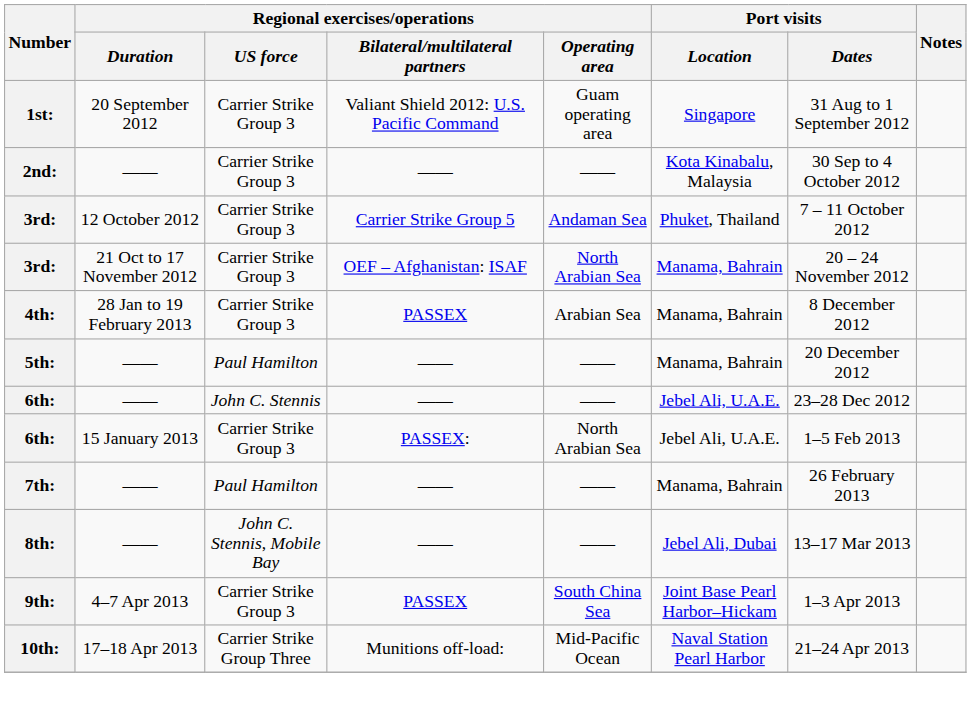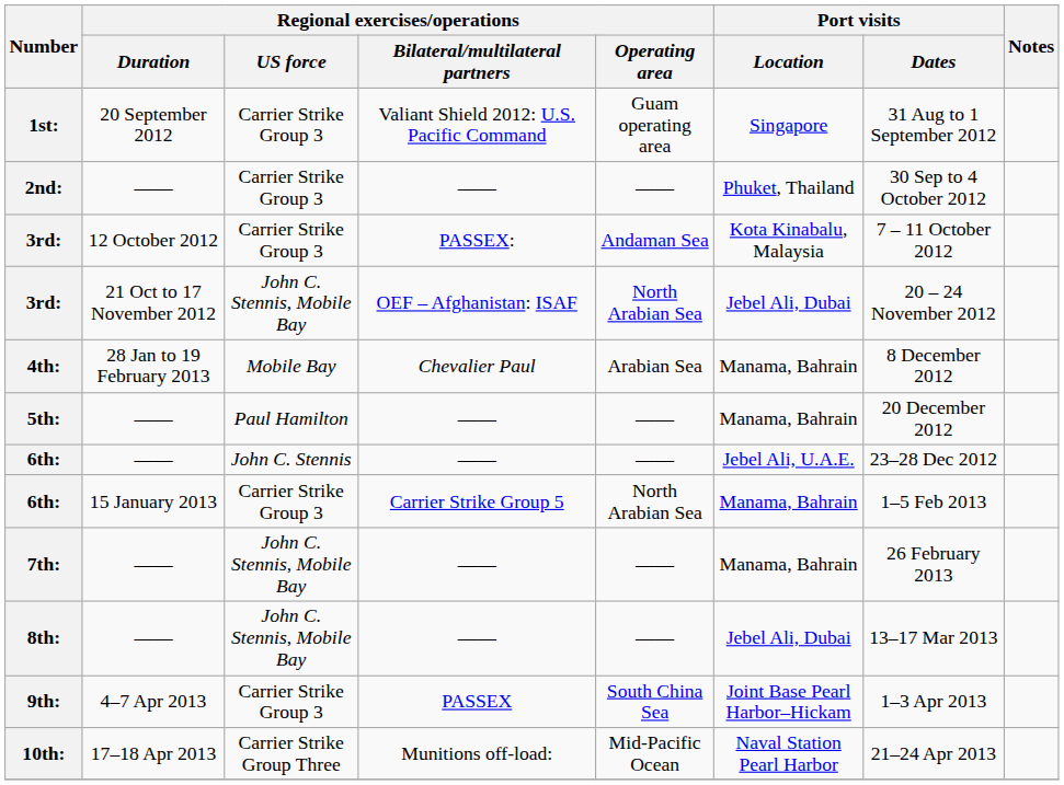2nd: | Port visits / Location: Kota Kinabalu, Malaysia -> Phuket, Thailand
3rd: / 12 October 2012 | column 4: Carrier Strike Group 5 -> PASSEX:
3rd: / 12 October 2012 | Port visits / Location: Phuket, Thailand -> Kota Kinabalu, Malaysia
3rd: / 21 Oct to 17 November 2012 | Regional exercises/operations / US force: Carrier Strike Group 3 -> John C. Stennis, Mobile Bay
3rd: / 21 Oct to 17 November 2012 | Port visits / Location: Manama, Bahrain -> Jebel Ali, Dubai
4th: | Regional exercises/operations / US force: Carrier Strike Group 3 -> Mobile Bay
4th: | column 4: PASSEX -> Chevalier Paul
6th: / 15 January 2013 | column 4: PASSEX: -> Carrier Strike Group 5
6th: / 15 January 2013 | Port visits / Location: Jebel Ali, U.A.E. -> Manama, Bahrain
7th: | Regional exercises/operations / US force: Paul Hamilton -> John C. Stennis, Mobile Bay
